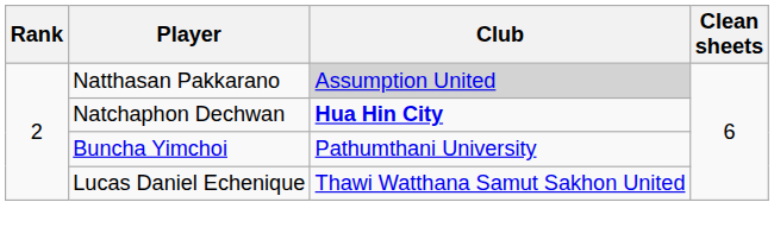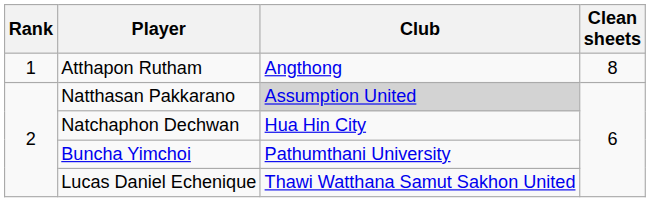+ row: 1 | Atthapon Rutham | Angthong | 8
Natchaphon Dechwan | Club: bold -> normal
